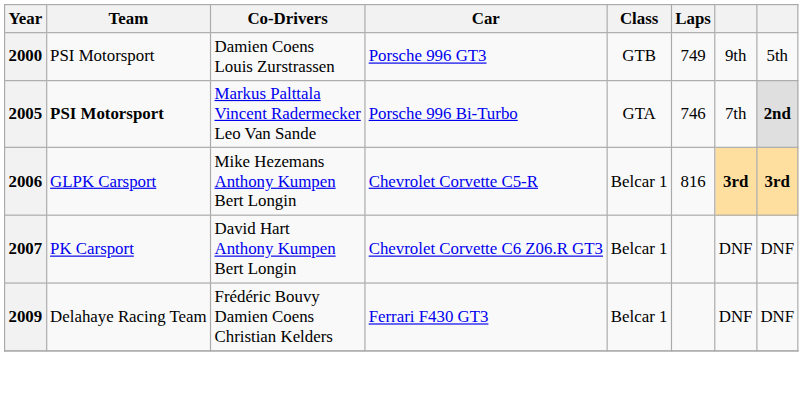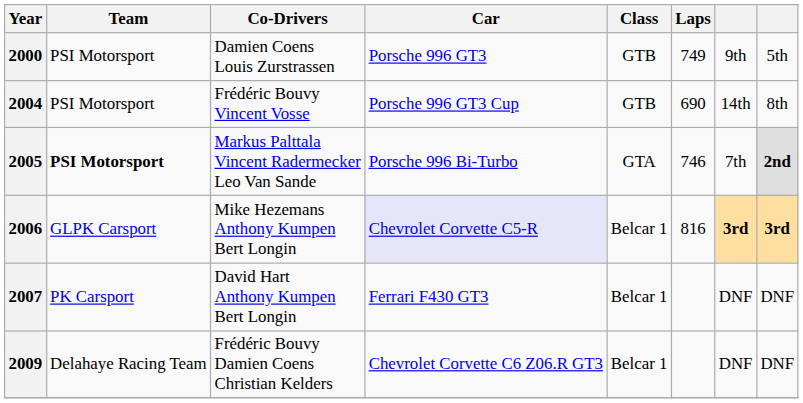+ row: 2004 | PSI Motorsport | Frédéric Bouvy Vincent Vosse | Porsche 996 GT3 Cup | GTB | 690 | 14th | 8th
2006 | Car: no background -> lavender background
2007 | Car: Chevrolet Corvette C6 Z06.R GT3 -> Ferrari F430 GT3
2009 | Car: Ferrari F430 GT3 -> Chevrolet Corvette C6 Z06.R GT3
